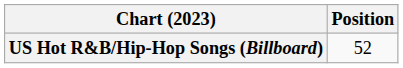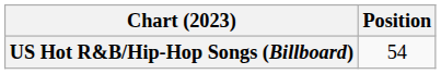US Hot R&B/Hip-Hop Songs (Billboard) | Position: 52 -> 54
